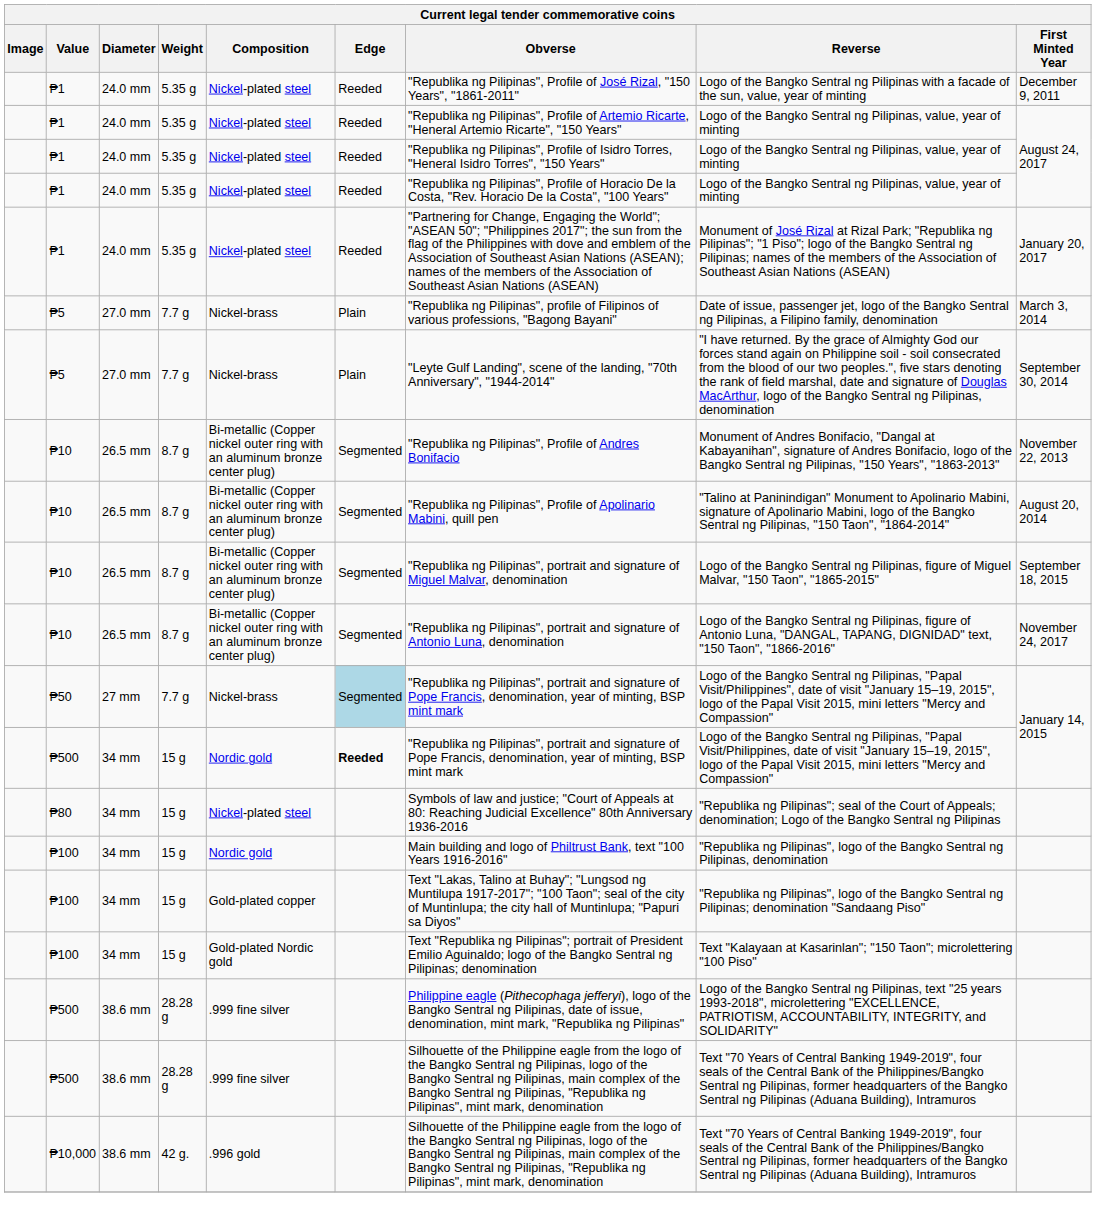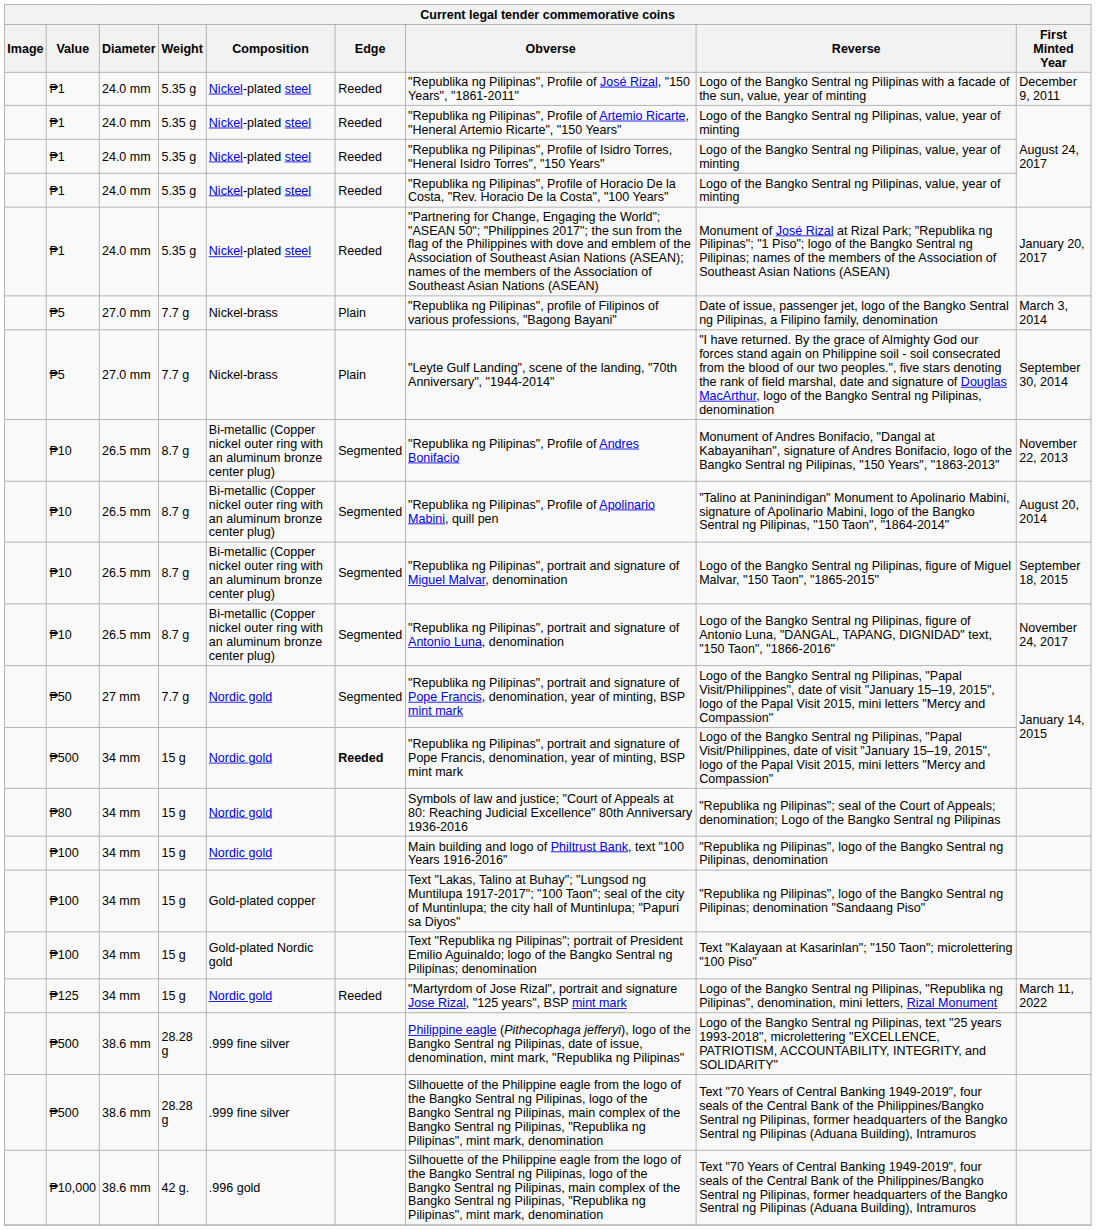₱50 | Composition: Nickel-brass -> Nordic gold
₱50 | Edge: lightblue background -> no background
₱80 | Composition: Nickel-plated steel -> Nordic gold
+ row: ₱125 | 34 mm | 15 g | Nordic gold | Reeded | "Martyrdom of Jose Rizal", portrait and signature Jose Rizal, "125 years", BSP mint mark | Logo of the Bangko Sentral ng Pilipinas, "Republika ng Pilipinas", denomination, mini letters, Rizal Monument | March 11, 2022
